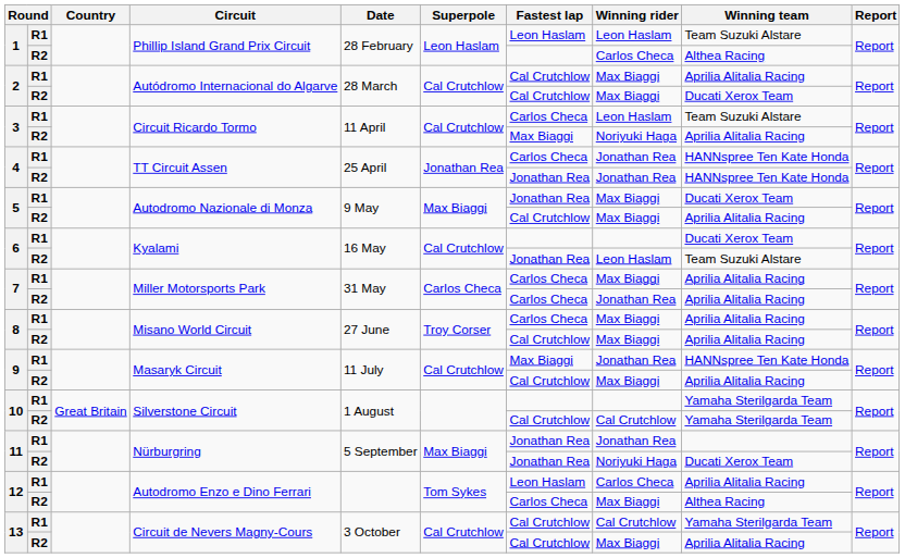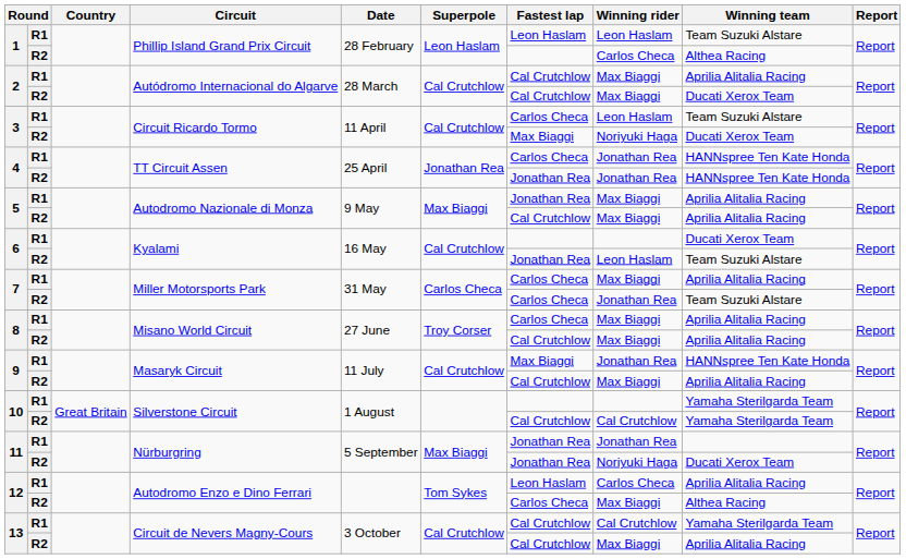3 / R2 | Winning team: Aprilia Alitalia Racing -> Ducati Xerox Team
5 / R1 | Winning team: Ducati Xerox Team -> Aprilia Alitalia Racing
7 / R2 | Winning team: Aprilia Alitalia Racing -> Team Suzuki Alstare
